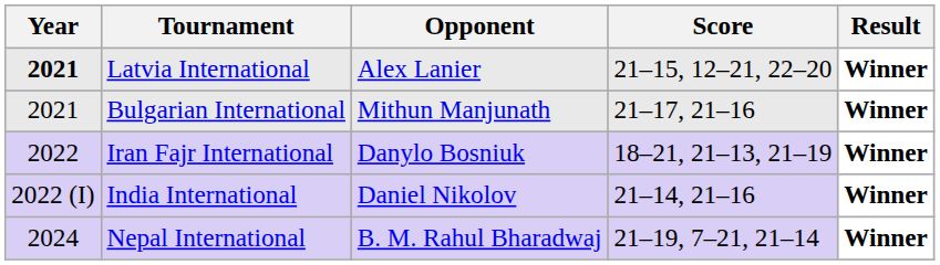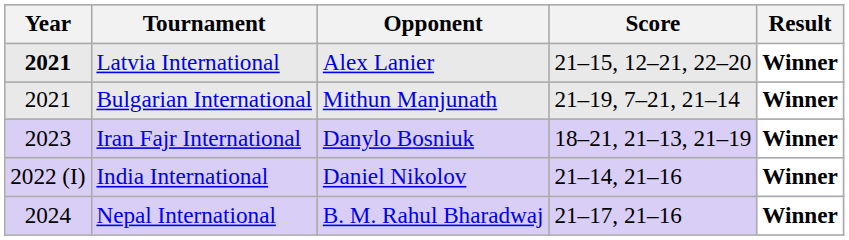Bulgarian International | Score: 21–17, 21–16 -> 21–19, 7–21, 21–14
Iran Fajr International | Year: 2022 -> 2023
Nepal International | Score: 21–19, 7–21, 21–14 -> 21–17, 21–16
